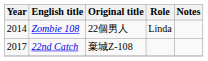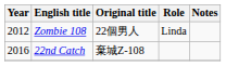Zombie 108 | Year: 2014 -> 2012
22nd Catch | Year: 2017 -> 2016
